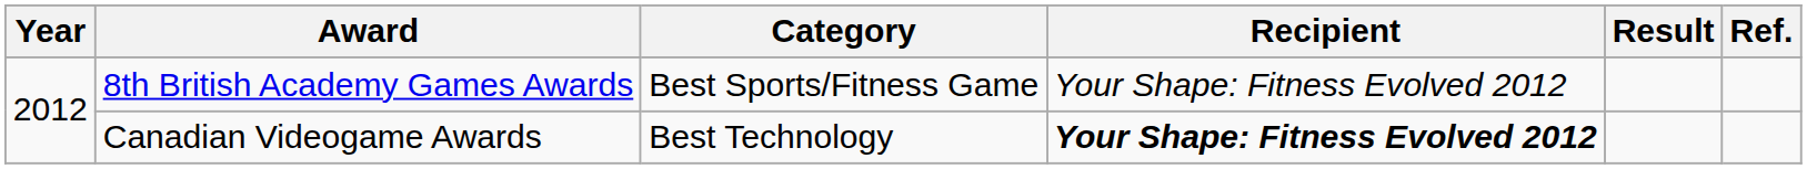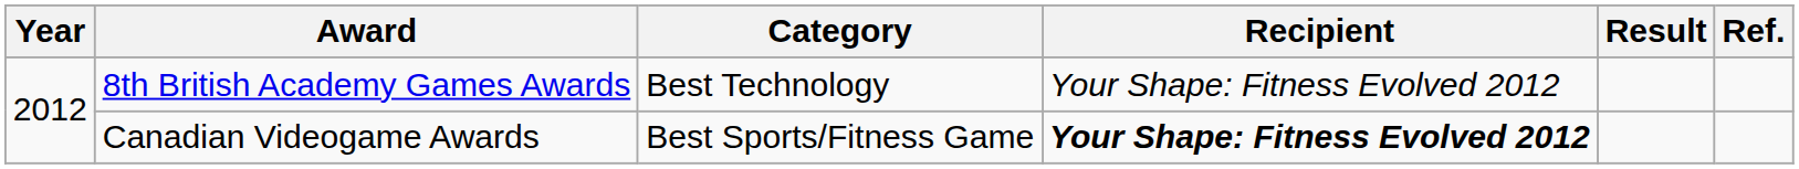8th British Academy Games Awards | Category: Best Sports/Fitness Game -> Best Technology
Canadian Videogame Awards | Category: Best Technology -> Best Sports/Fitness Game
